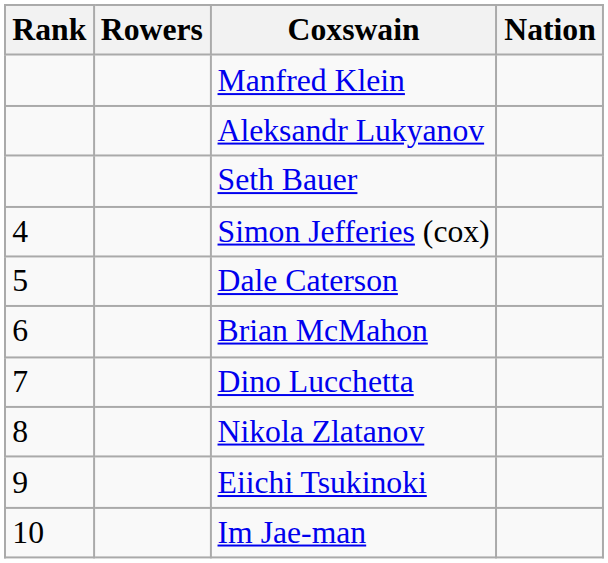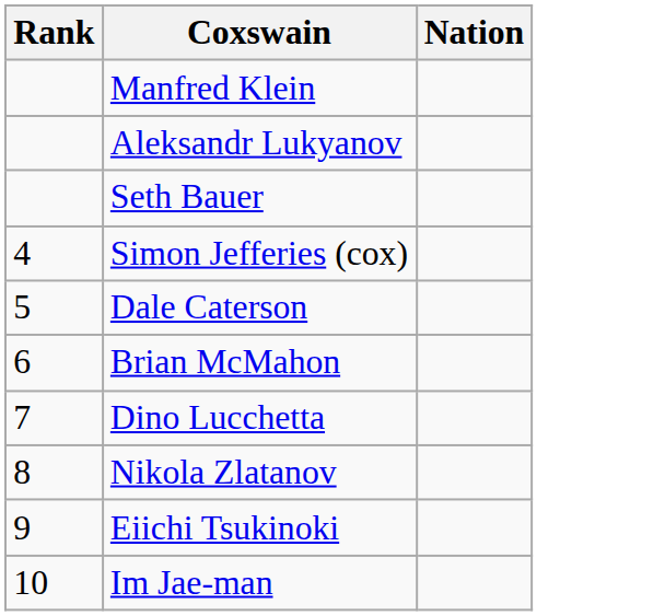- column: Rowers
